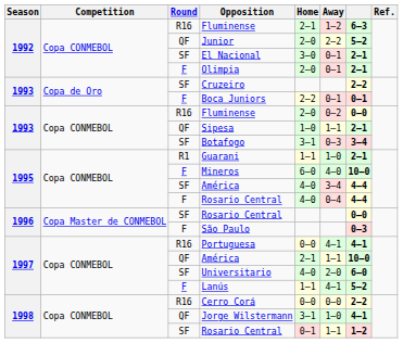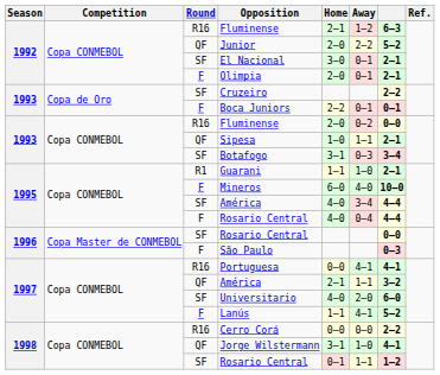1997 / América | column 7: 10–0 -> 3–2
